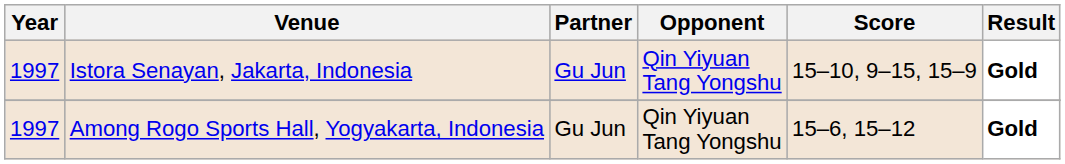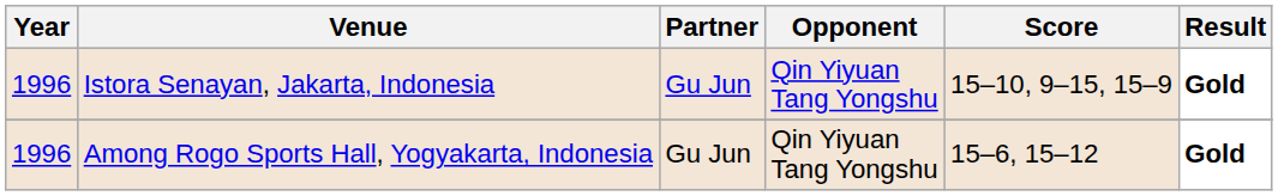Istora Senayan, Jakarta, Indonesia | Year: 1997 -> 1996
Among Rogo Sports Hall, Yogyakarta, Indonesia | Year: 1997 -> 1996
